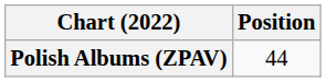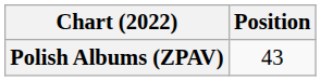Polish Albums (ZPAV) | Position: 44 -> 43
